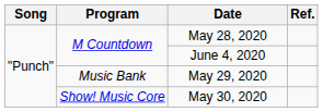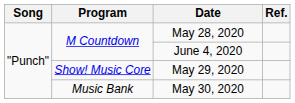May 29, 2020 | Program: Music Bank -> Show! Music Core
May 30, 2020 | Program: Show! Music Core -> Music Bank
